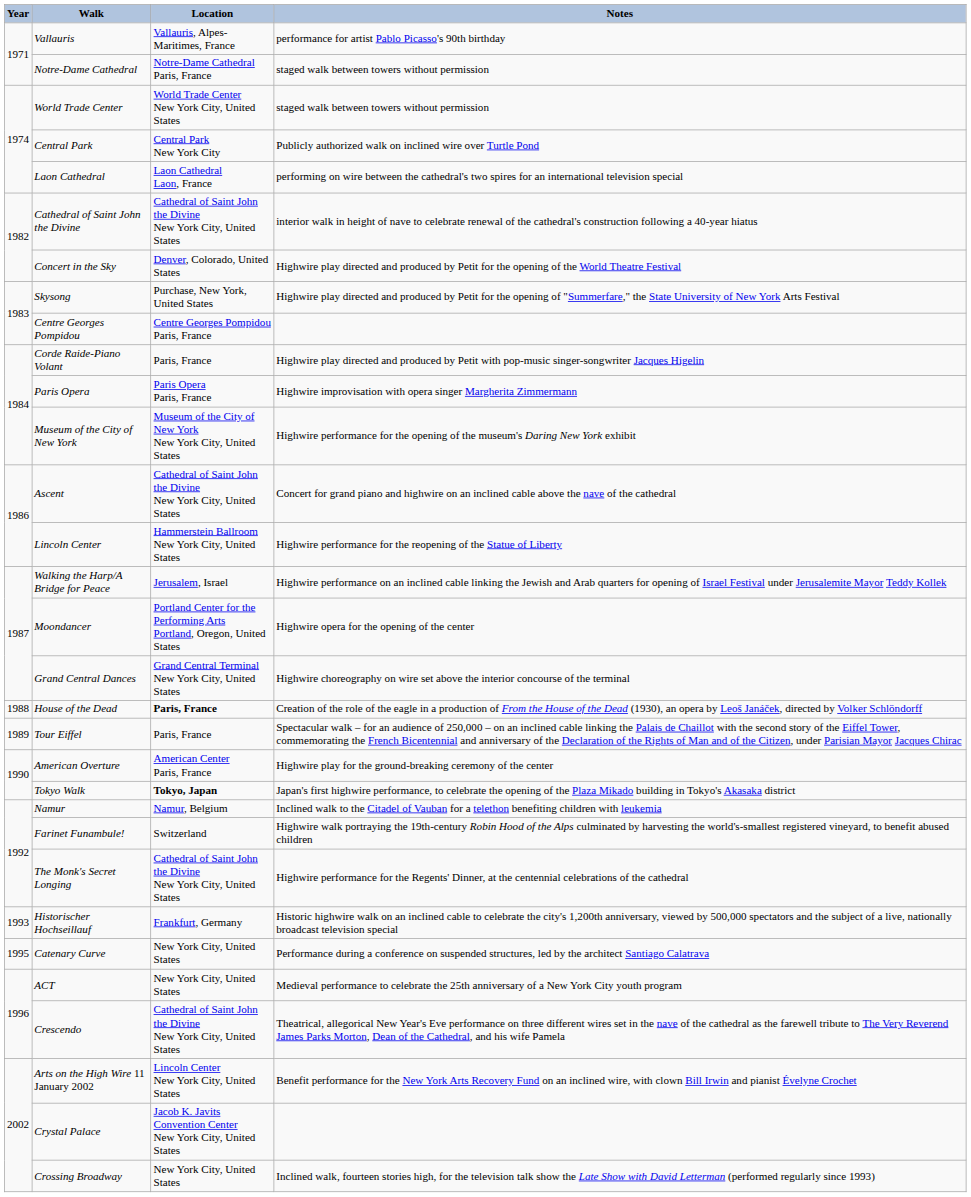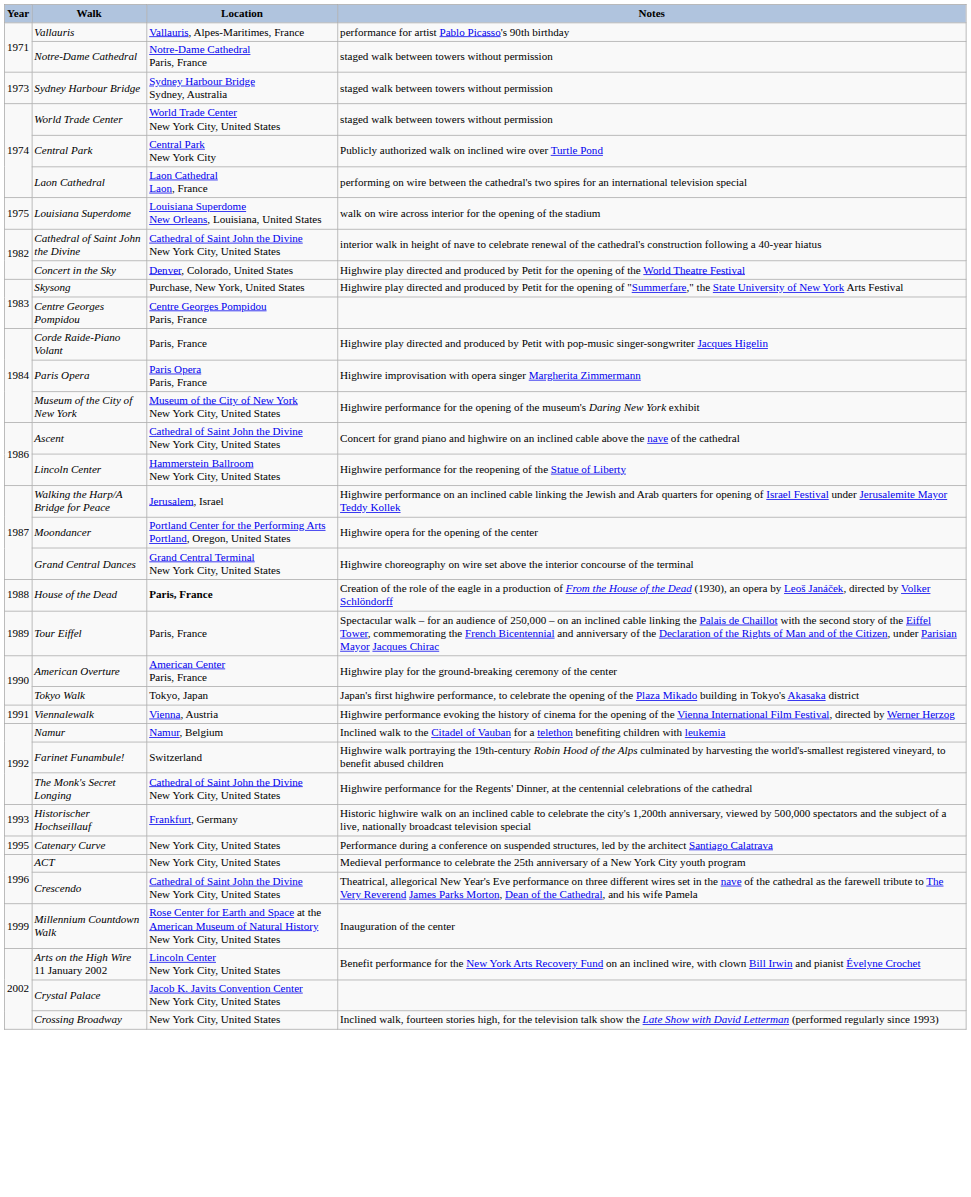+ row: 1973 | Sydney Harbour Bridge | Sydney Harbour Bridge Sydney, Australia | staged walk between towers without permission
+ row: 1975 | Louisiana Superdome | Louisiana Superdome New Orleans, Louisiana, United States | walk on wire across interior for the opening of the stadium
Tokyo Walk | Location: bold -> normal
+ row: 1991 | Viennalewalk | Vienna, Austria | Highwire performance evoking the history of cinema for the opening of the Vienna International Film Festival, directed by Werner Herzog
+ row: 1999 | Millennium Countdown Walk | Rose Center for Earth and Space at the American Museum of Natural History New York City, United States | Inauguration of the center
